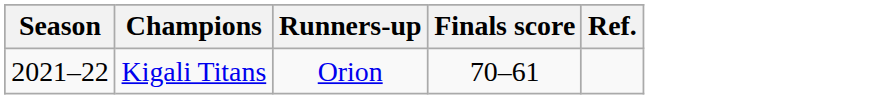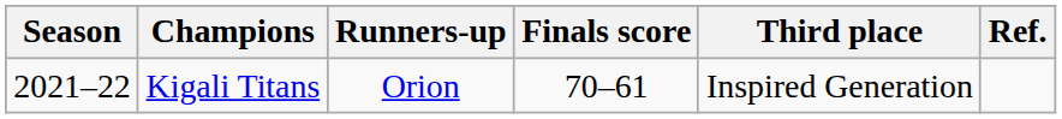+ column: Third place | Inspired Generation
